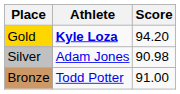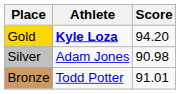Bronze | Score: 91.00 -> 91.01
